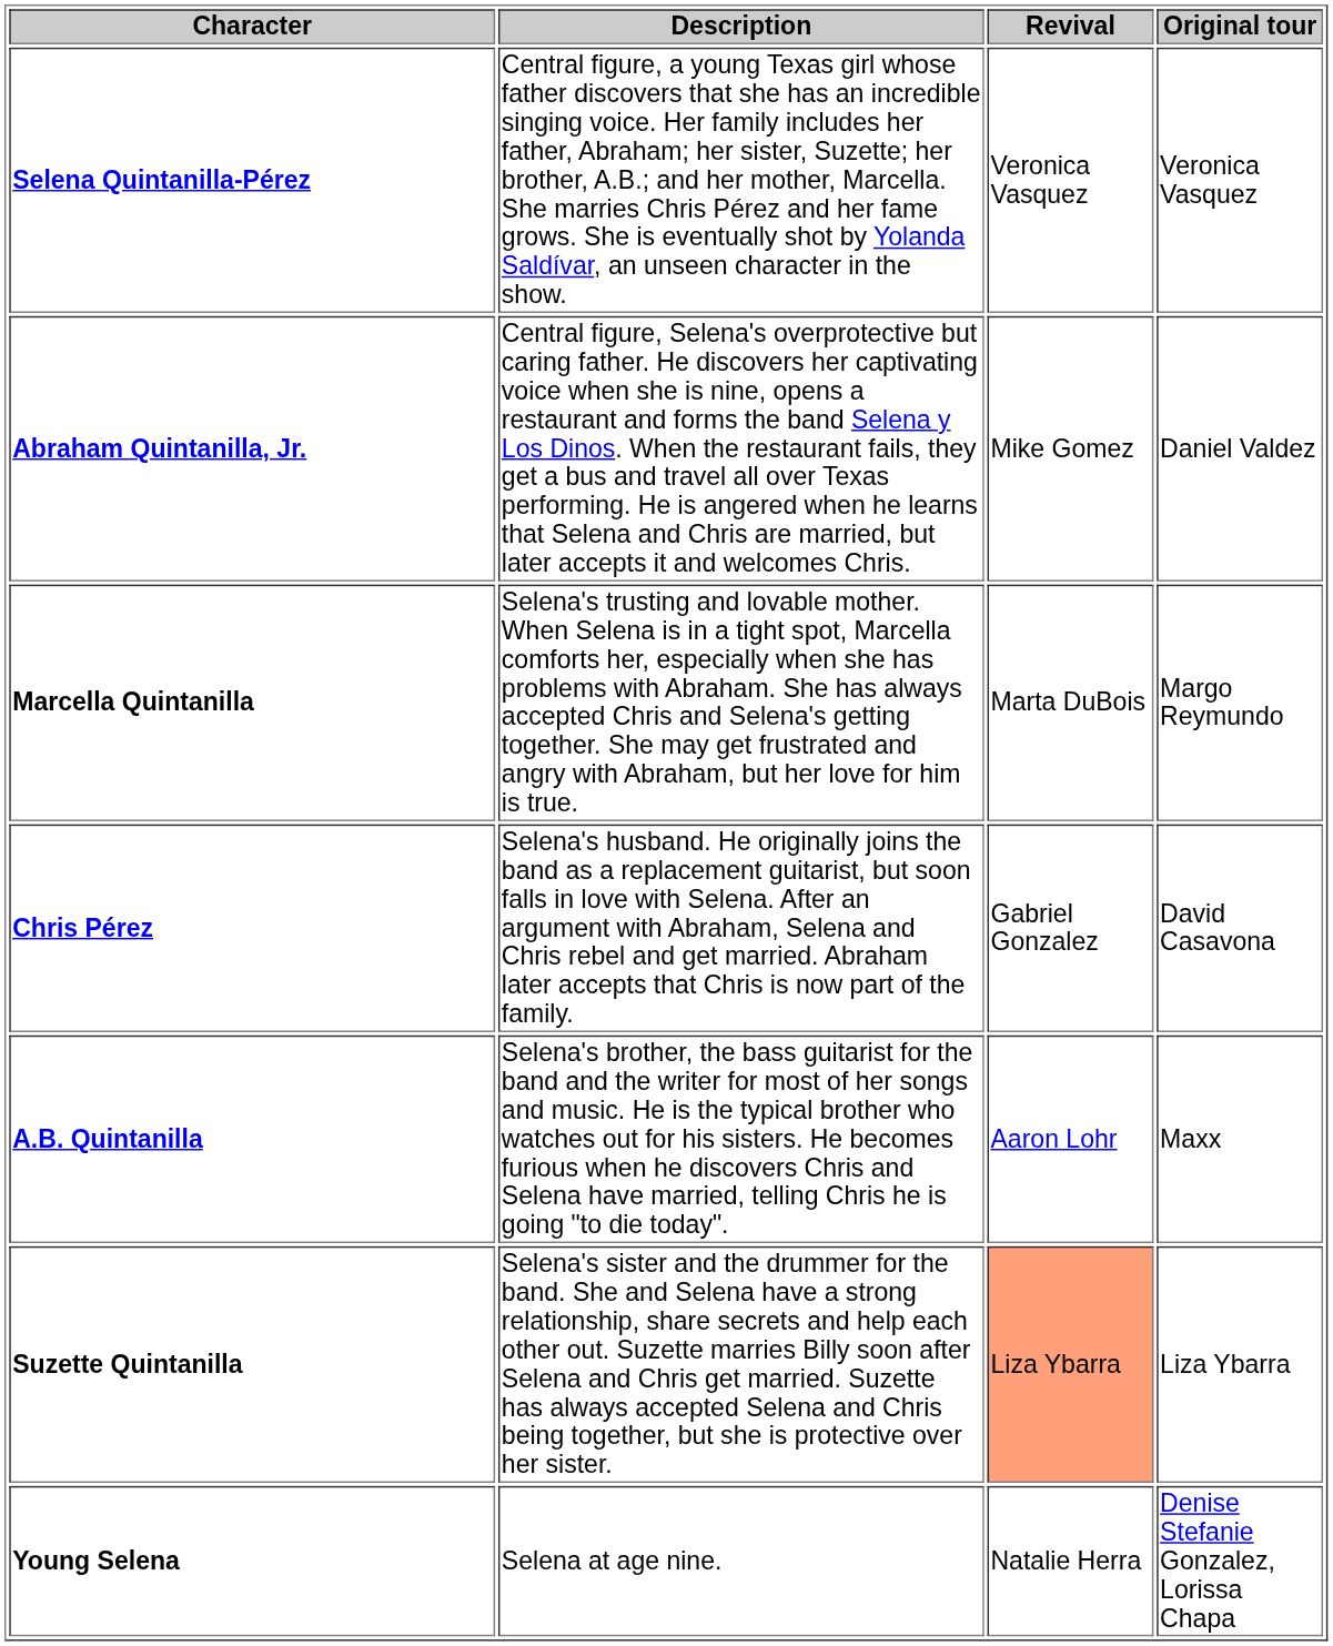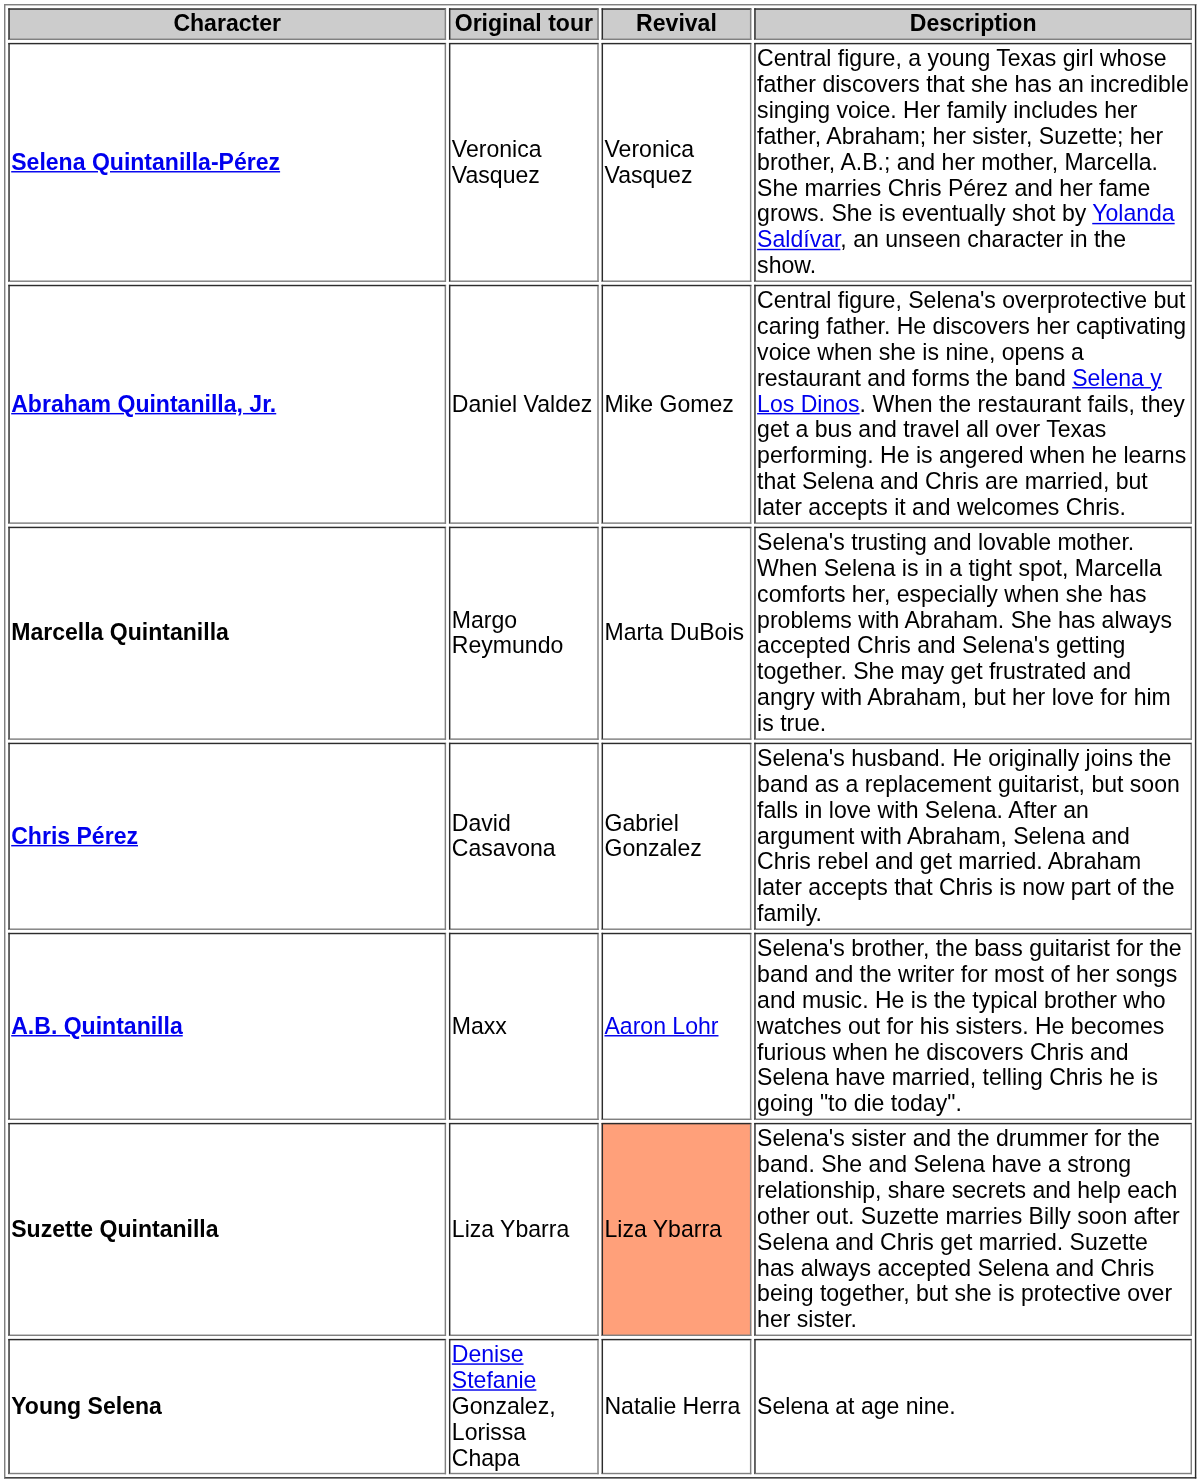columns swapped: Original tour <-> Description
